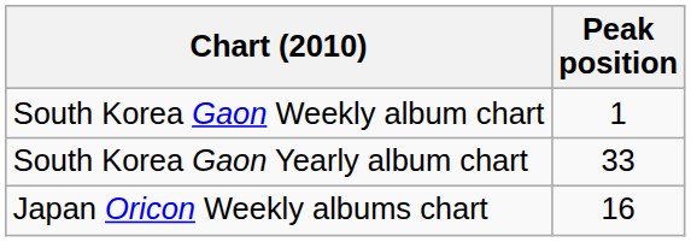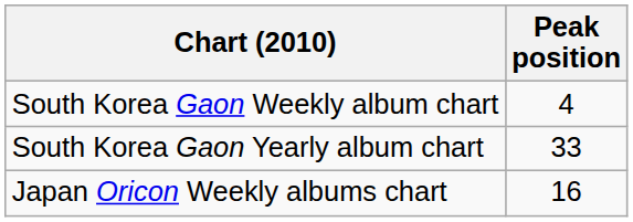South Korea Gaon Weekly album chart | Peak position: 1 -> 4
